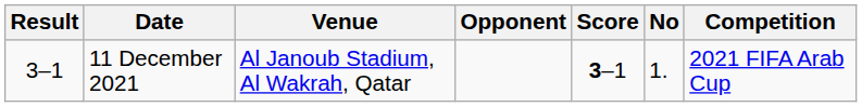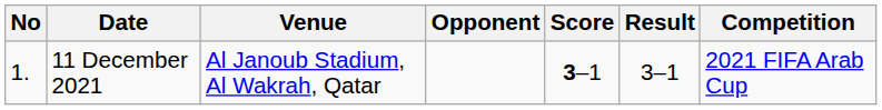columns swapped: No <-> Result
